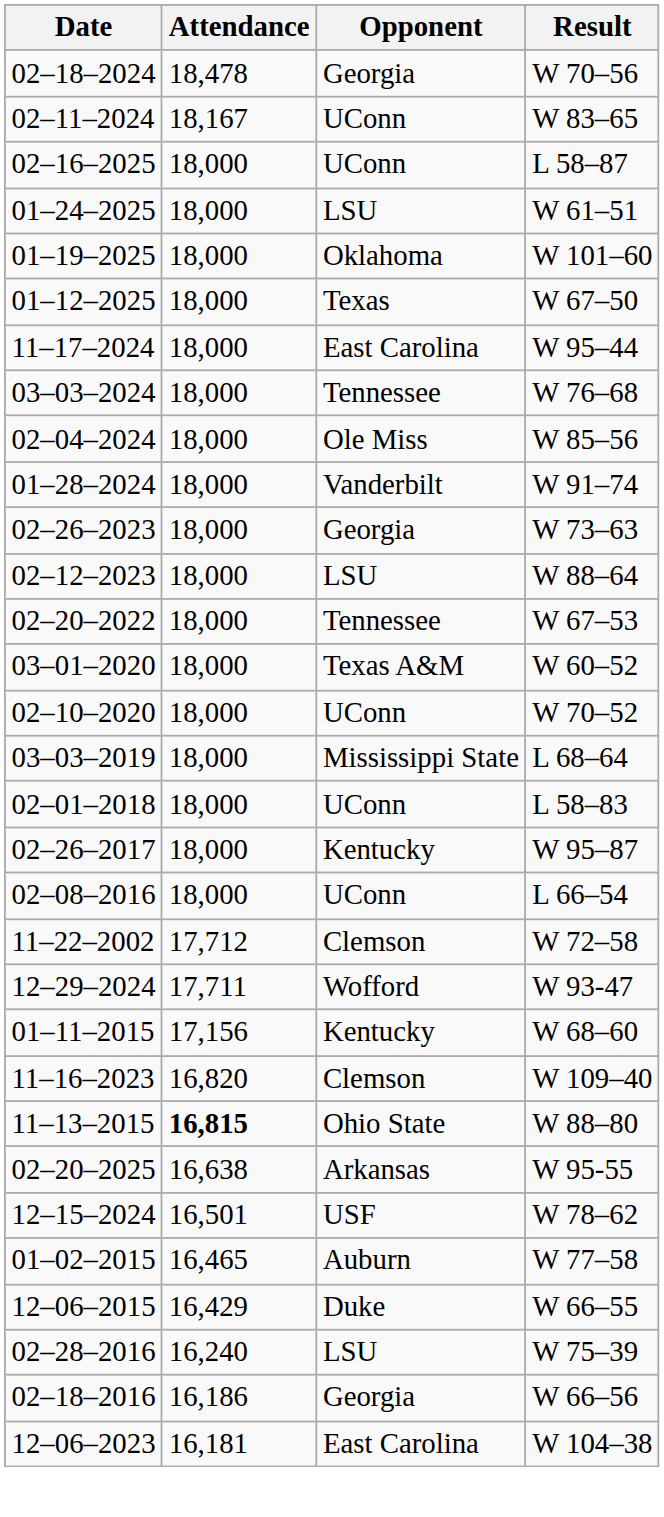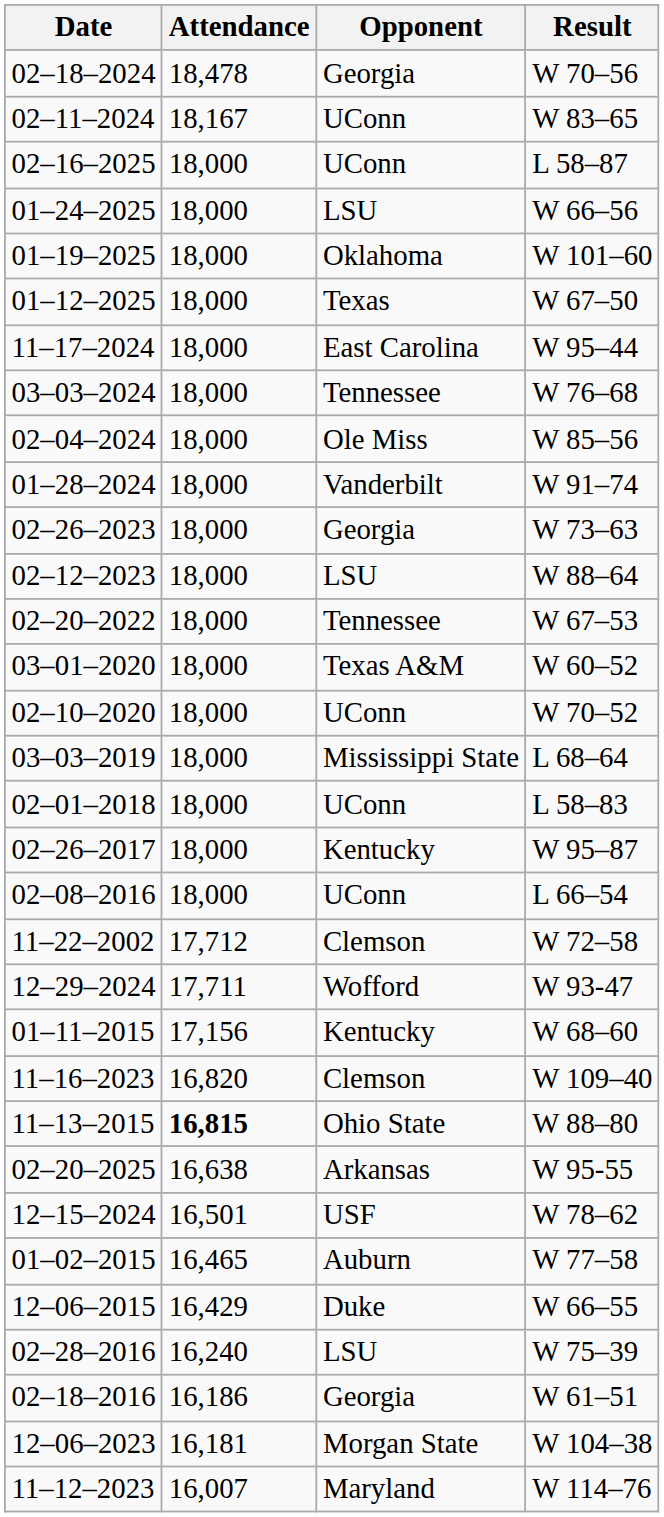01–24–2025 | Result: W 61–51 -> W 66–56
02–18–2016 | Result: W 66–56 -> W 61–51
12–06–2023 | Opponent: East Carolina -> Morgan State
+ row: 11–12–2023 | 16,007 | Maryland | W 114–76
